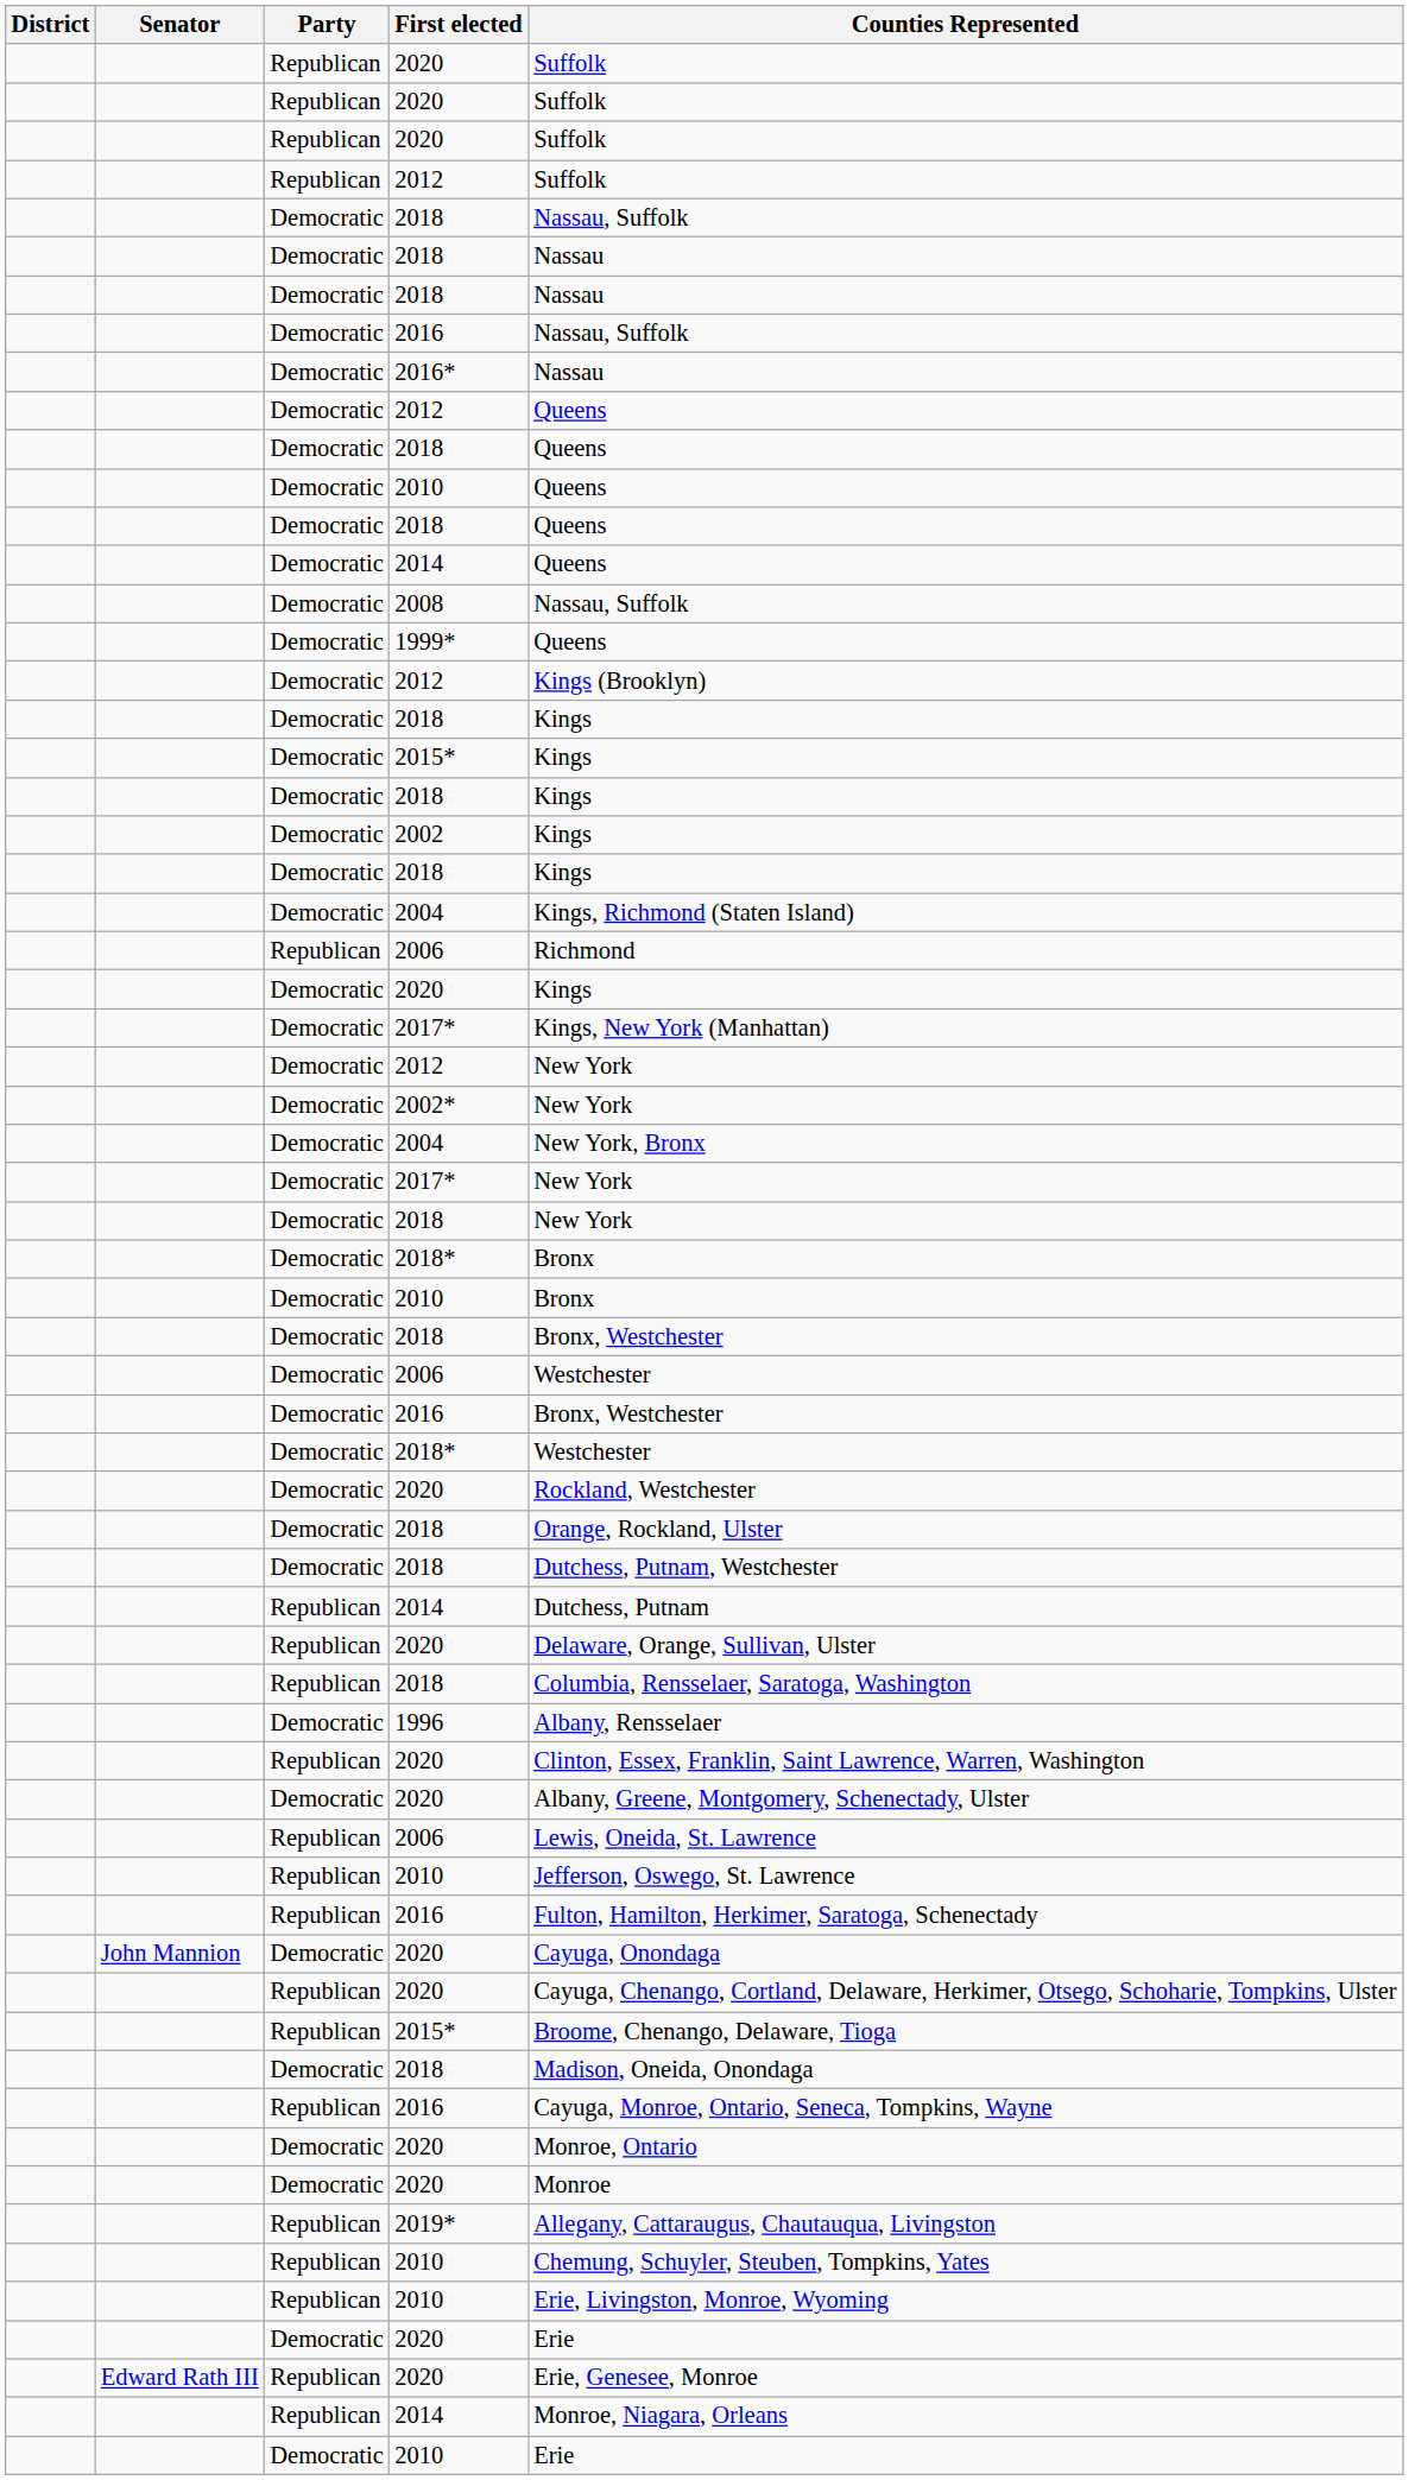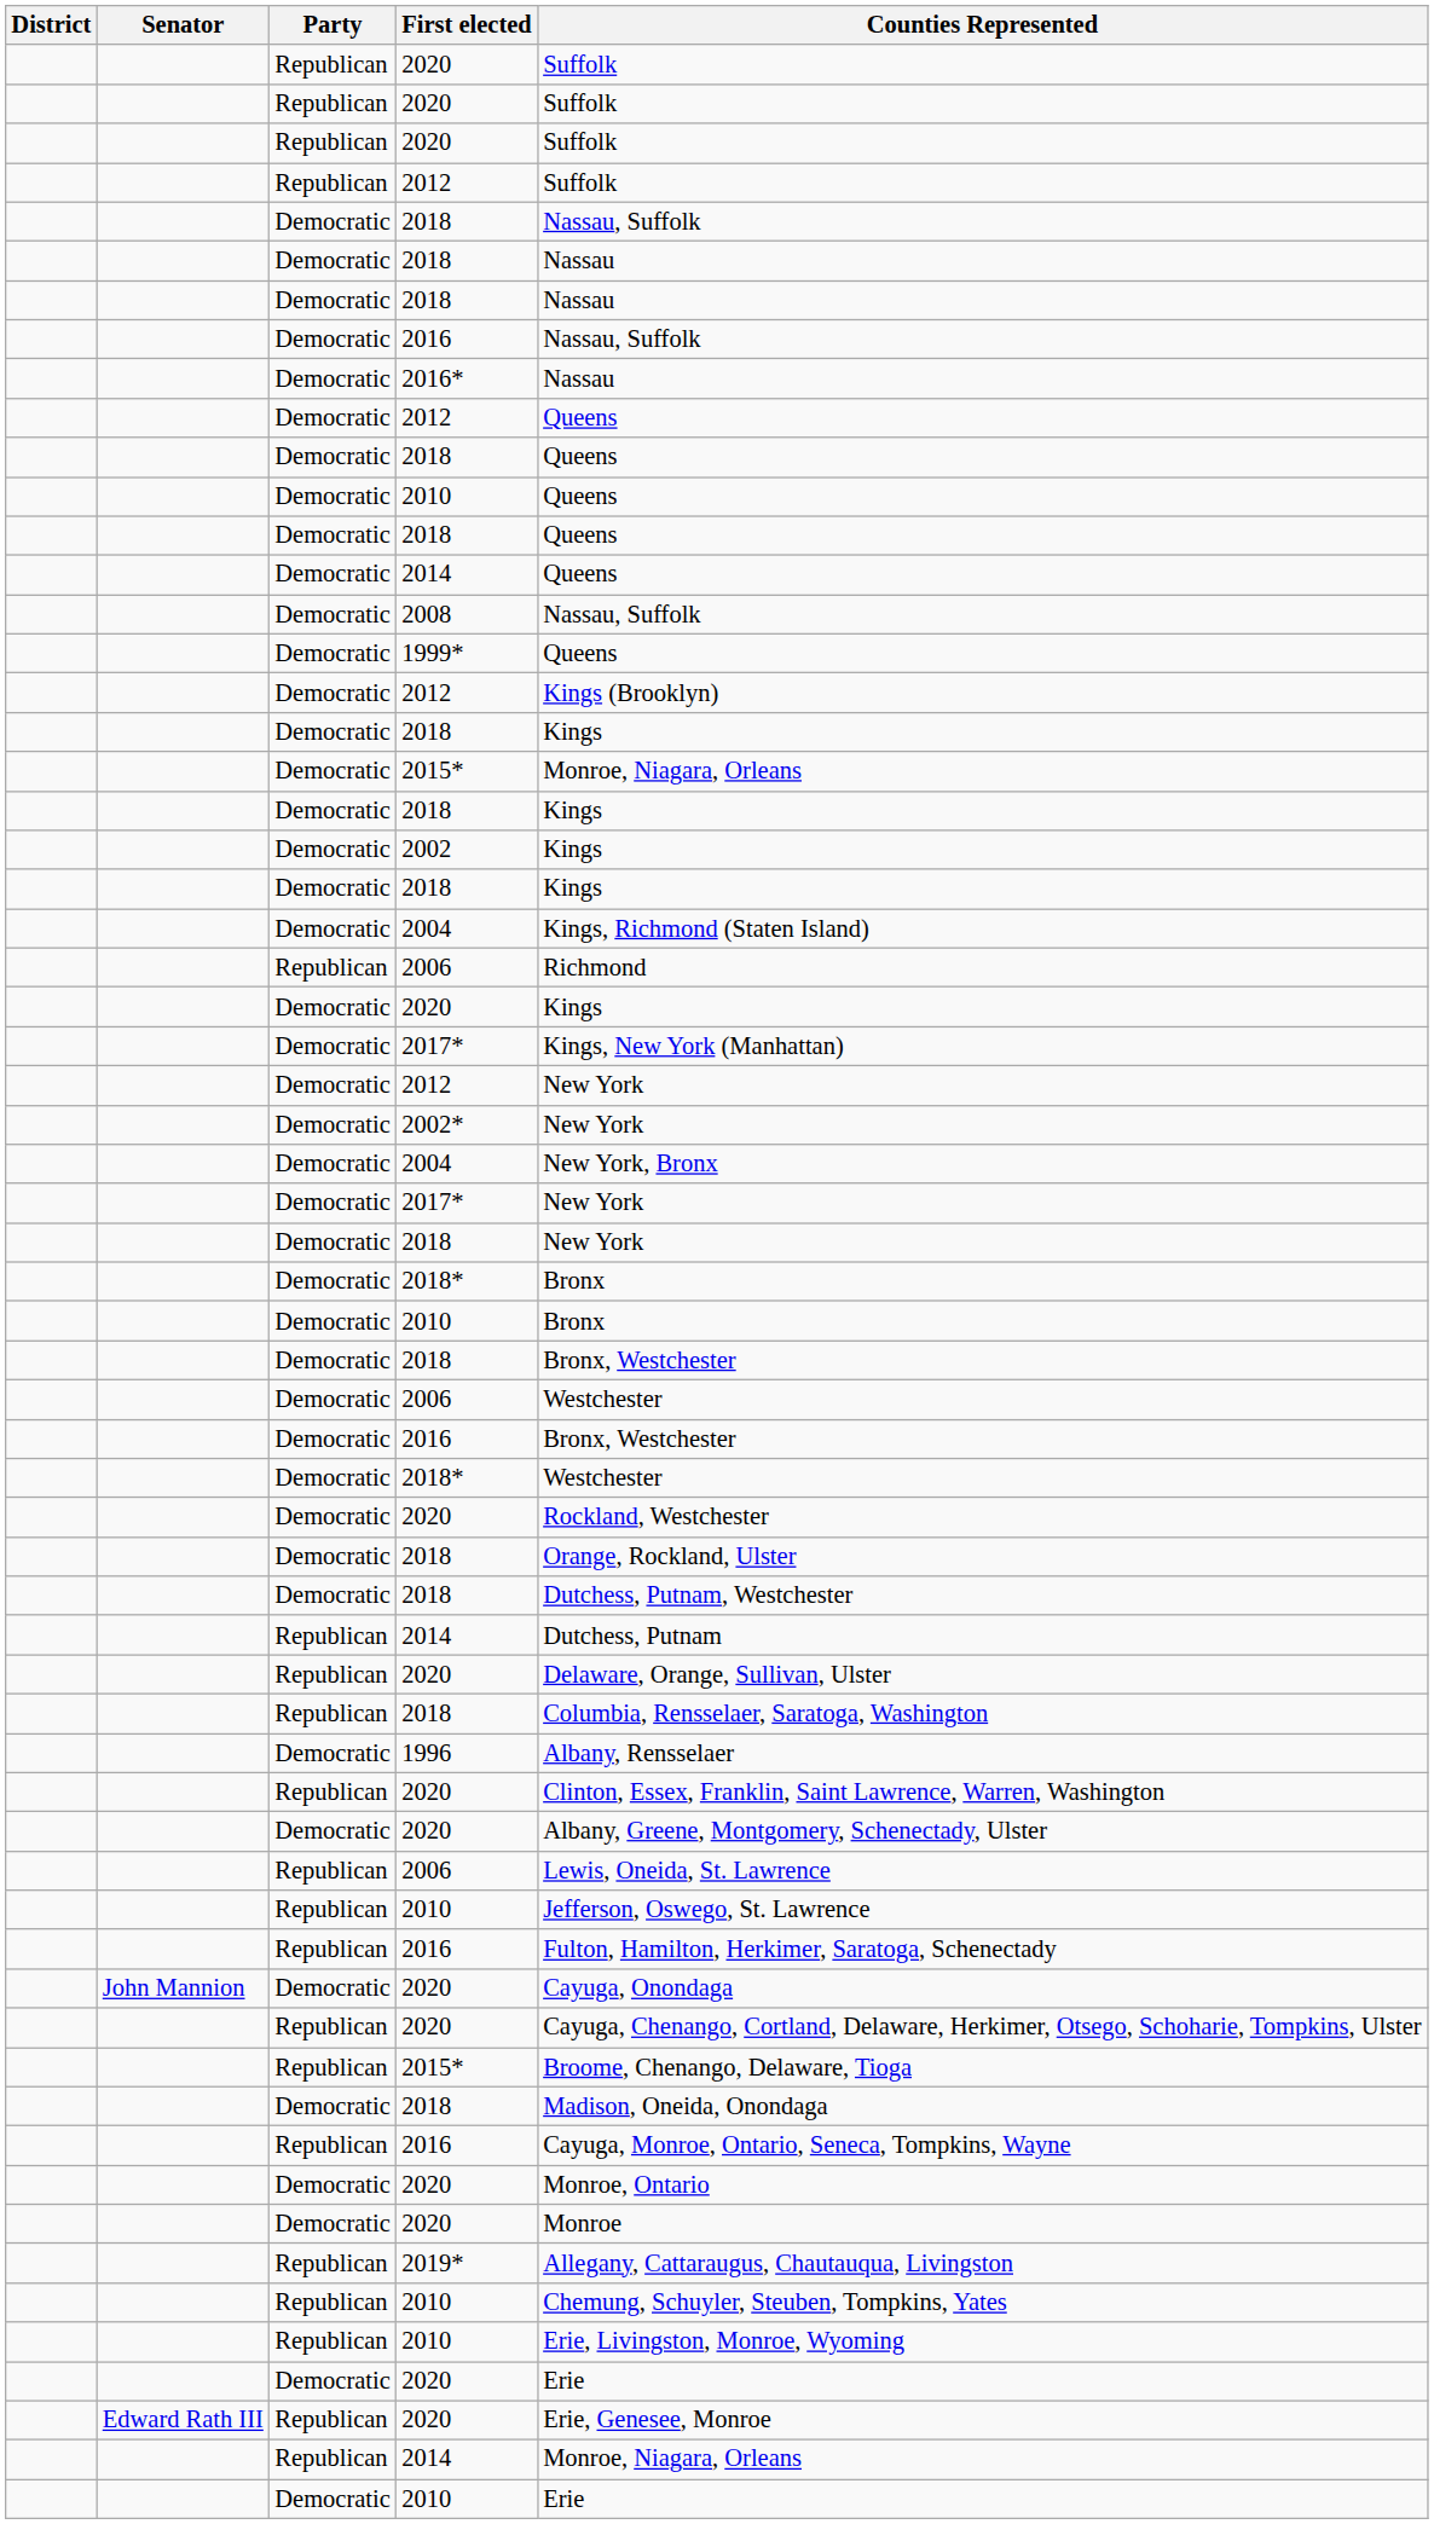Democratic / 2015* | Counties Represented: Kings -> Monroe, Niagara, Orleans
